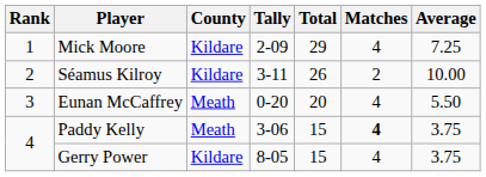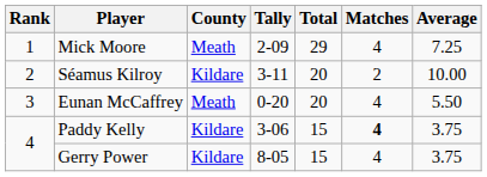Mick Moore | County: Kildare -> Meath
Séamus Kilroy | Total: 26 -> 20
Paddy Kelly | County: Meath -> Kildare
